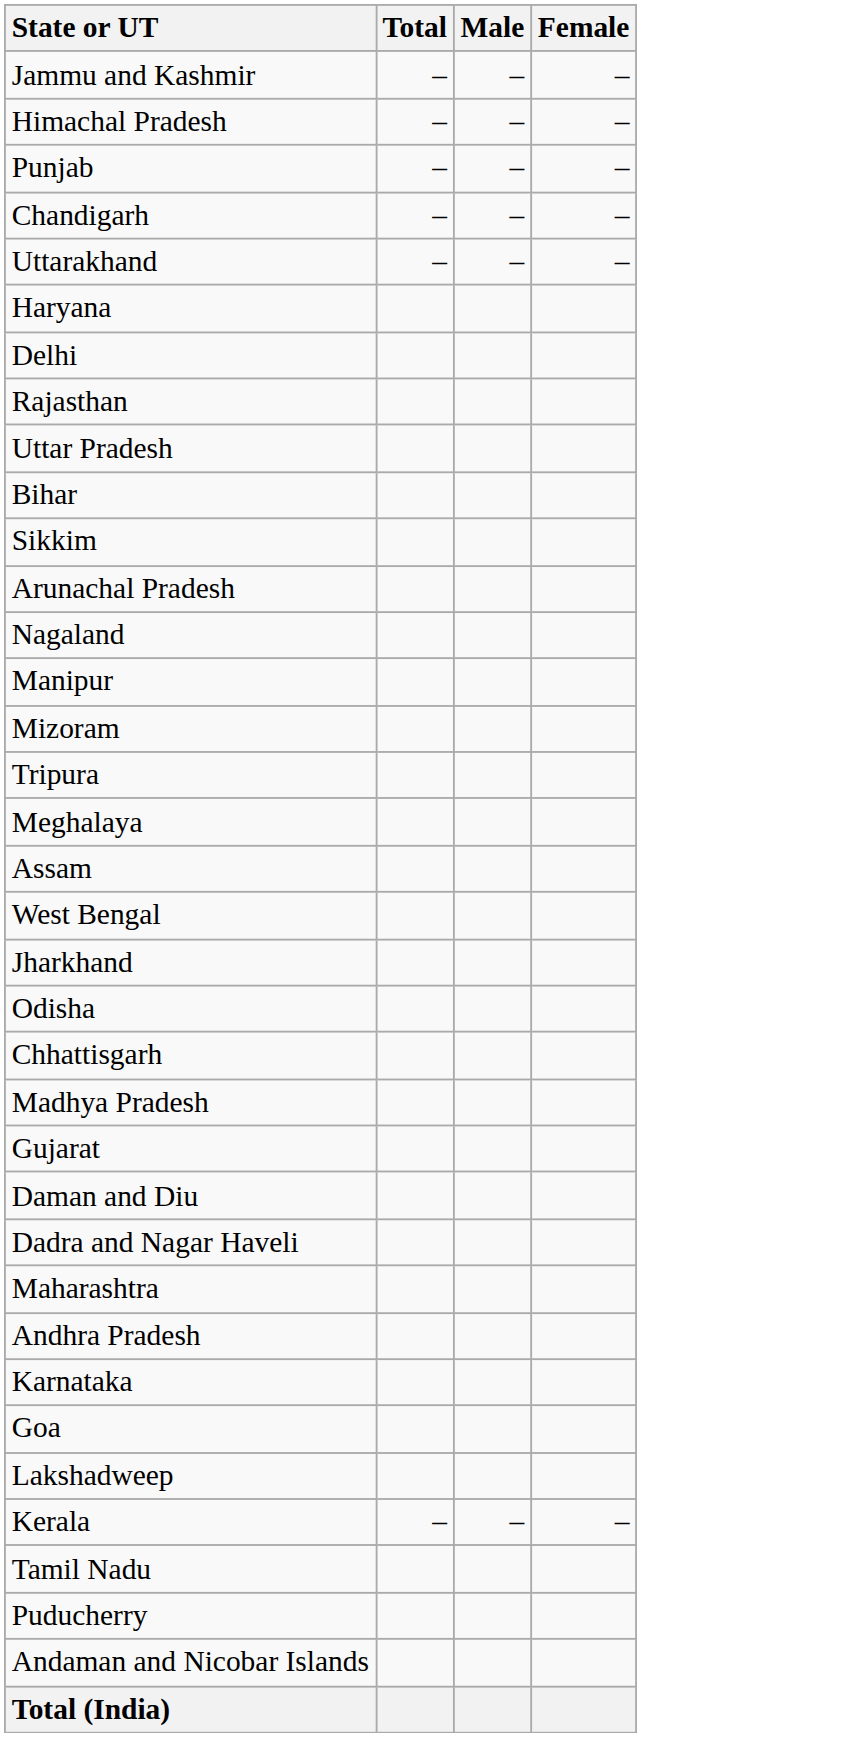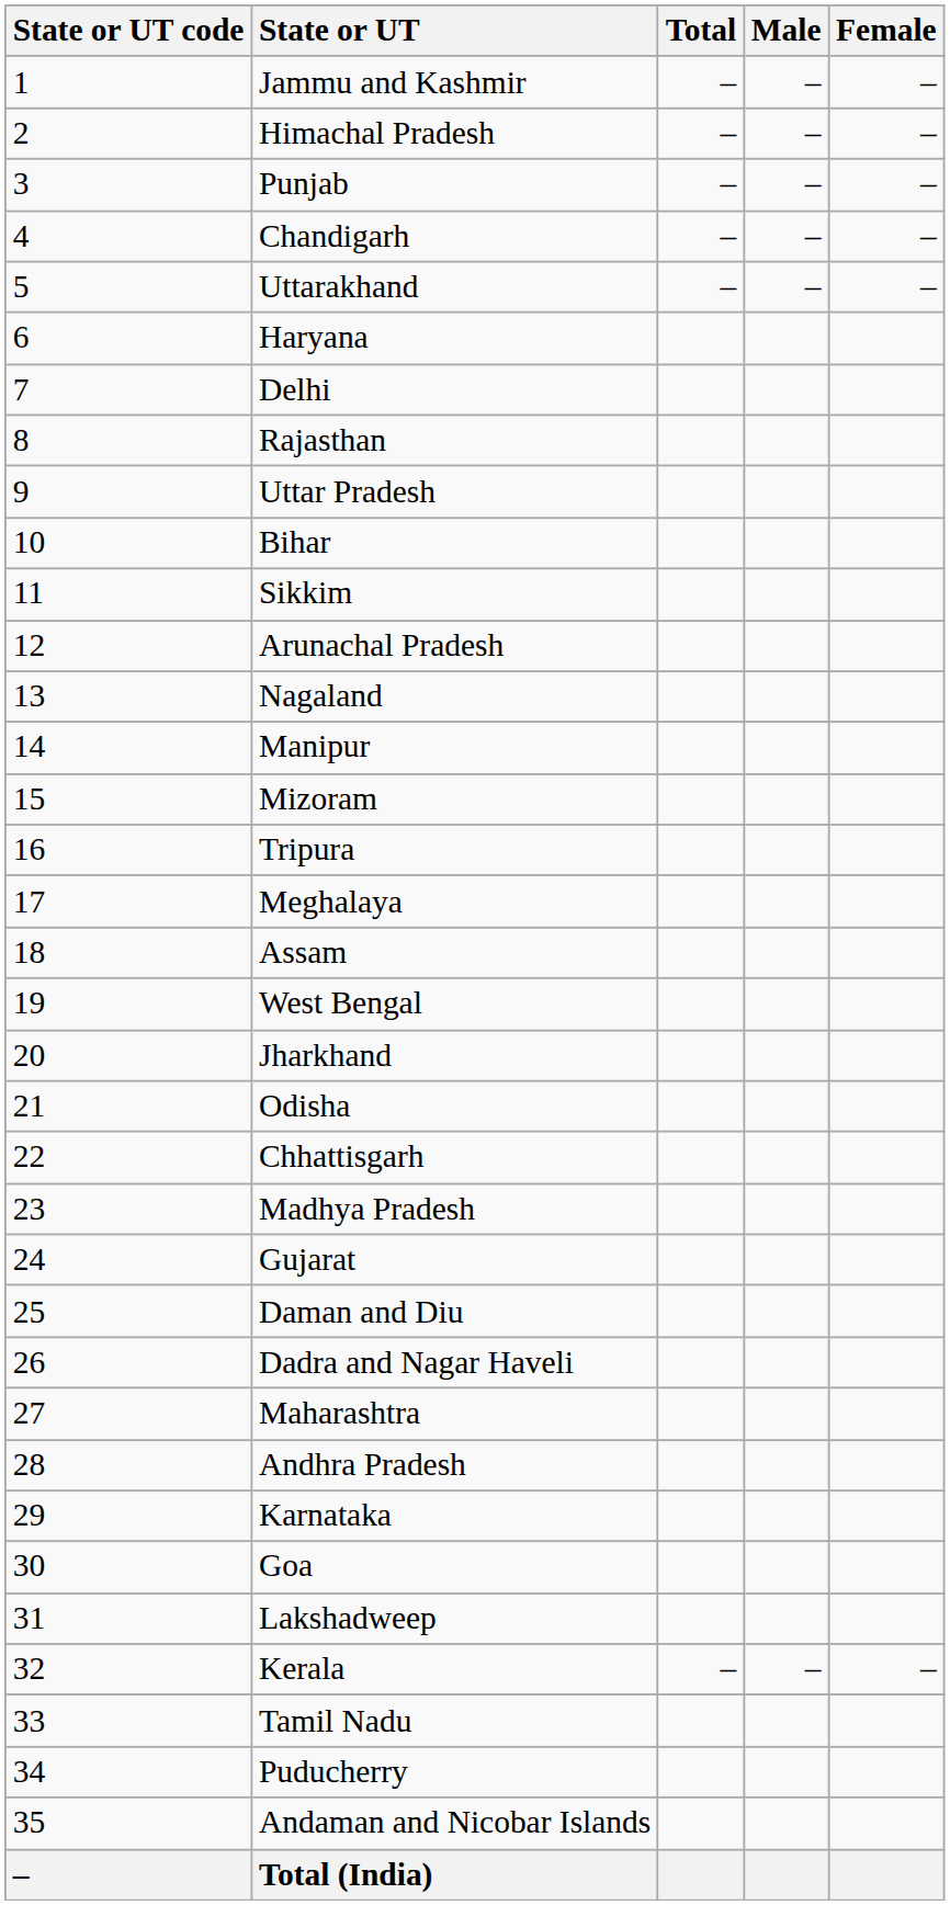+ column: State or UT code | 1 | 2 | 3 | 4 | 5 | 6 | 7 | 8 | 9 | 10 | 11 | 12 | 13 | 14 | 15 | 16 | 17 | 18 | 19 | 20 | 21 | 22 | 23 | 24 | 25 | 26 | 27 | 28 | 29 | 30 | 31 | 32 | 33 | 34 | 35 | –
